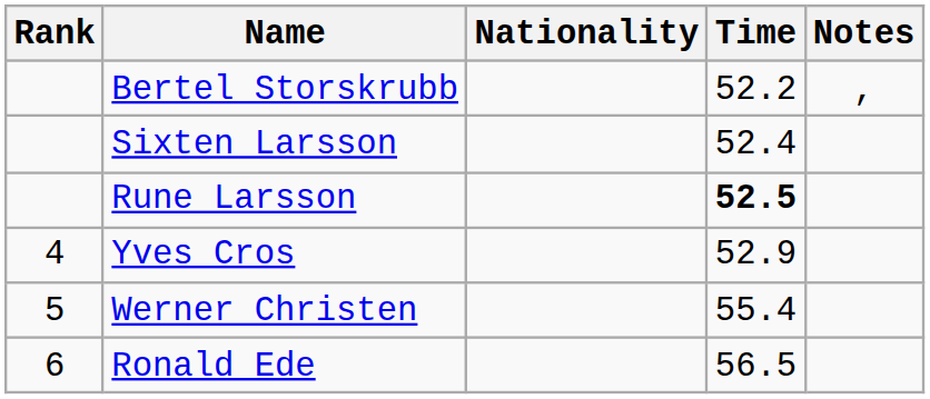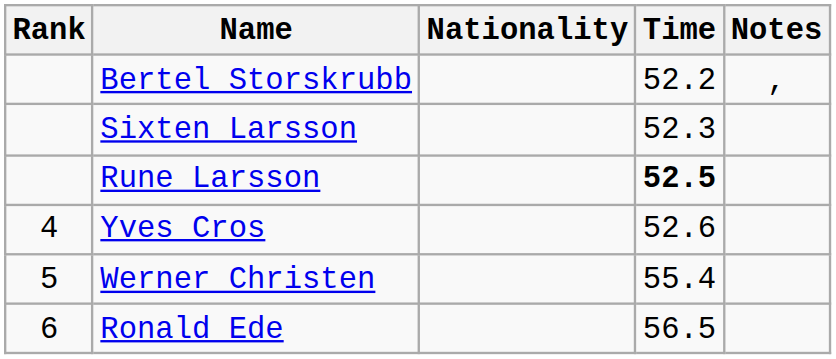Sixten Larsson | Time: 52.4 -> 52.3
Yves Cros | Time: 52.9 -> 52.6
